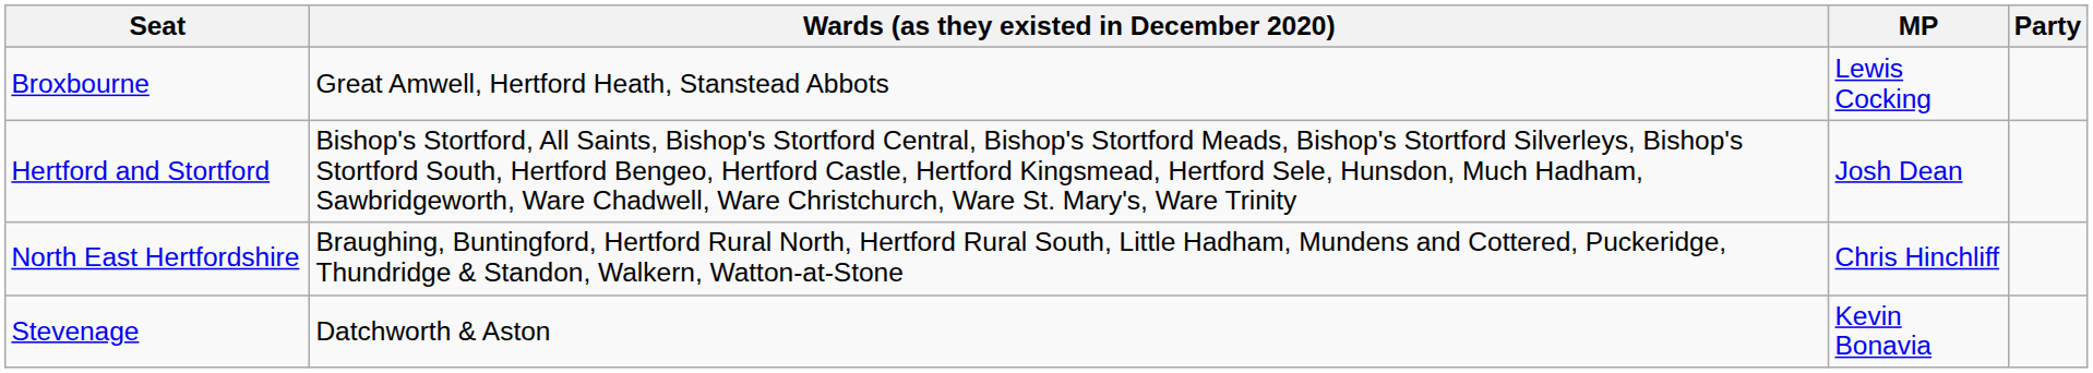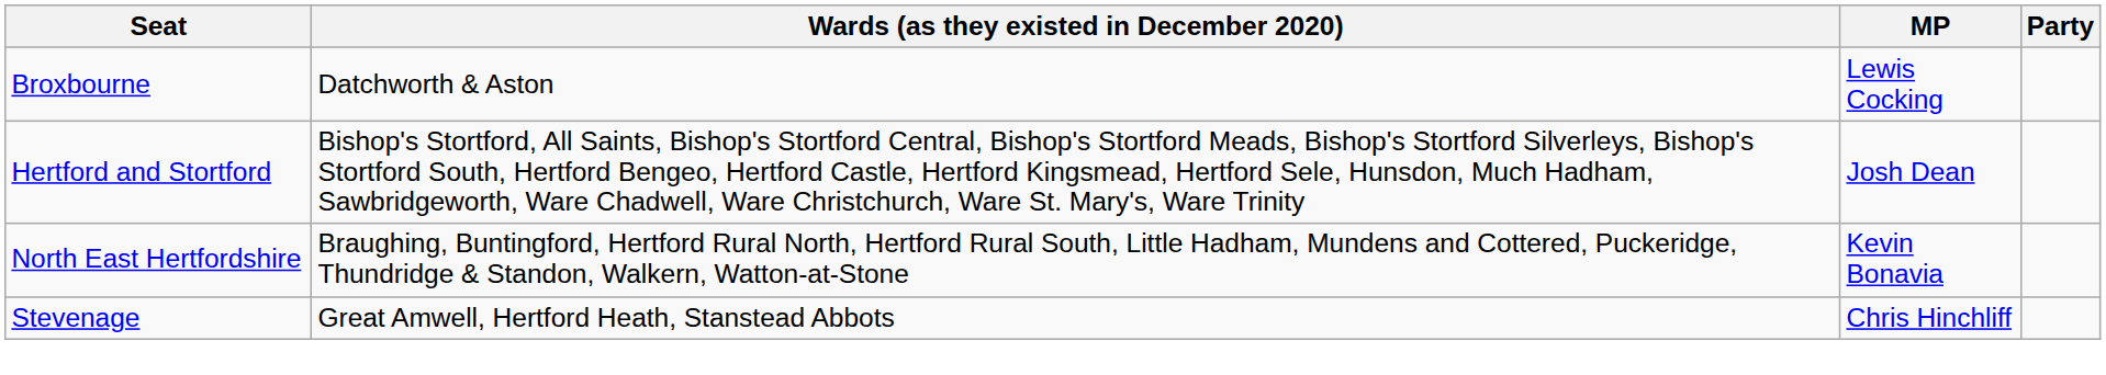Broxbourne | Wards (as they existed in December 2020): Great Amwell, Hertford Heath, Stanstead Abbots -> Datchworth & Aston
North East Hertfordshire | MP: Chris Hinchliff -> Kevin Bonavia
Stevenage | Wards (as they existed in December 2020): Datchworth & Aston -> Great Amwell, Hertford Heath, Stanstead Abbots
Stevenage | MP: Kevin Bonavia -> Chris Hinchliff
